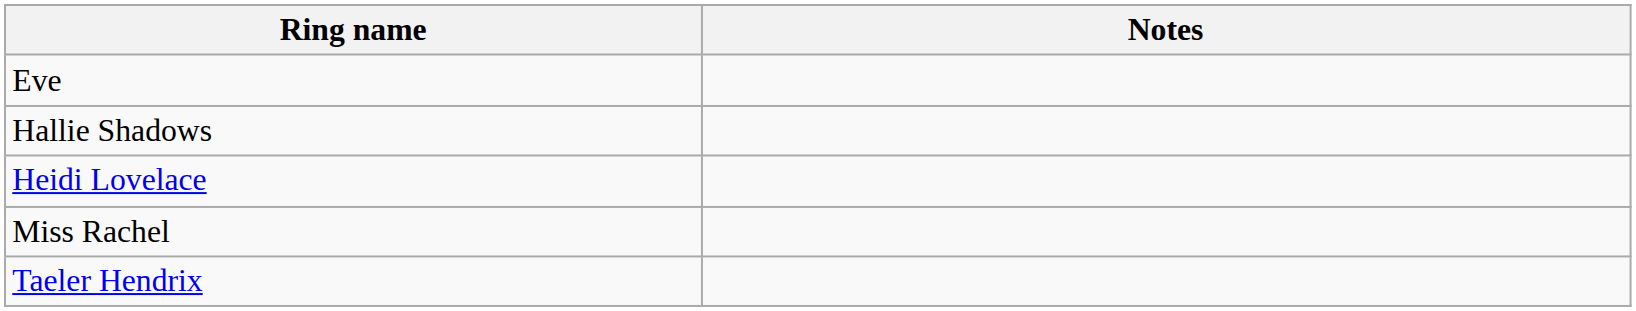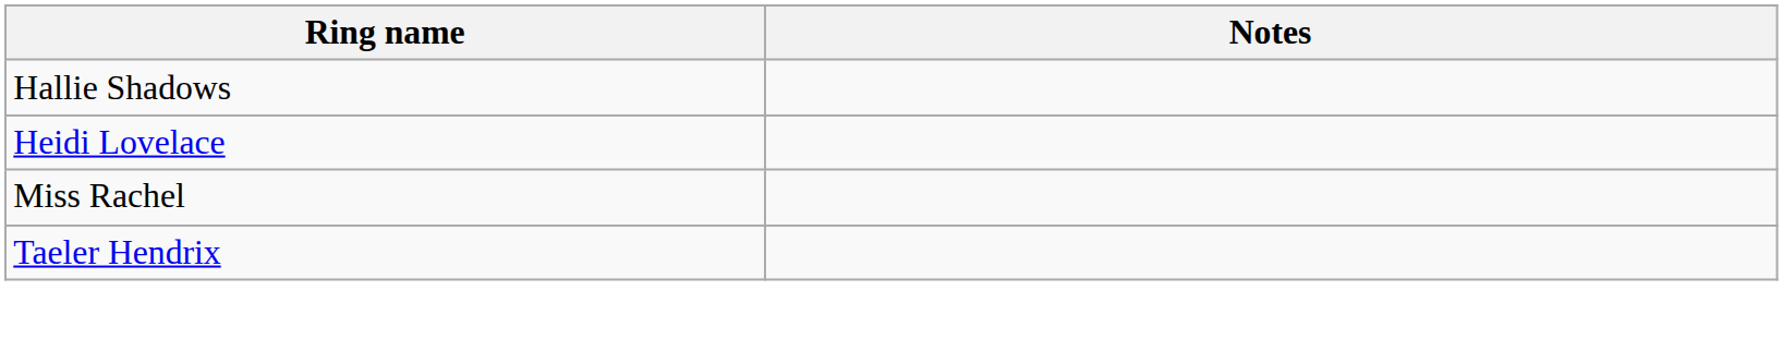- row: Eve
